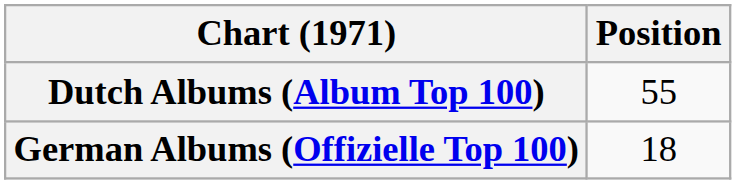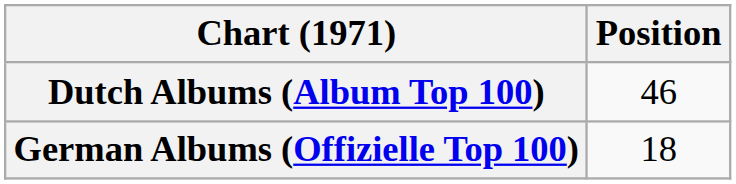Dutch Albums (Album Top 100) | Position: 55 -> 46
